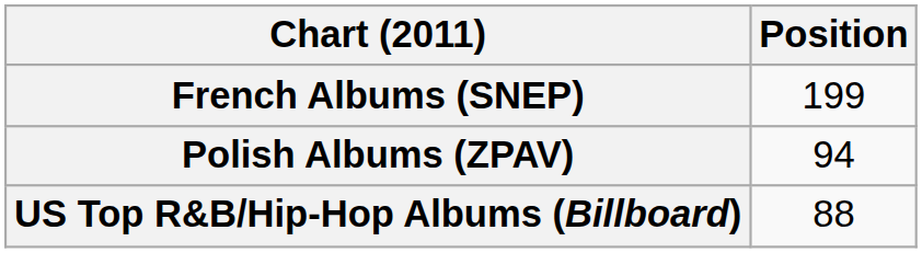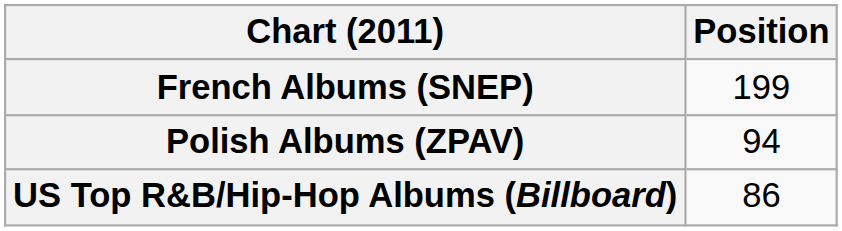US Top R&B/Hip-Hop Albums (Billboard) | Position: 88 -> 86
